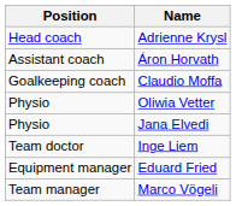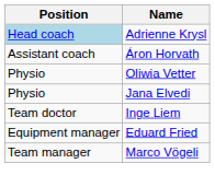Adrienne Krysl | Position: no background -> lightblue background
- row: Goalkeeping coach | Claudio Moffa
